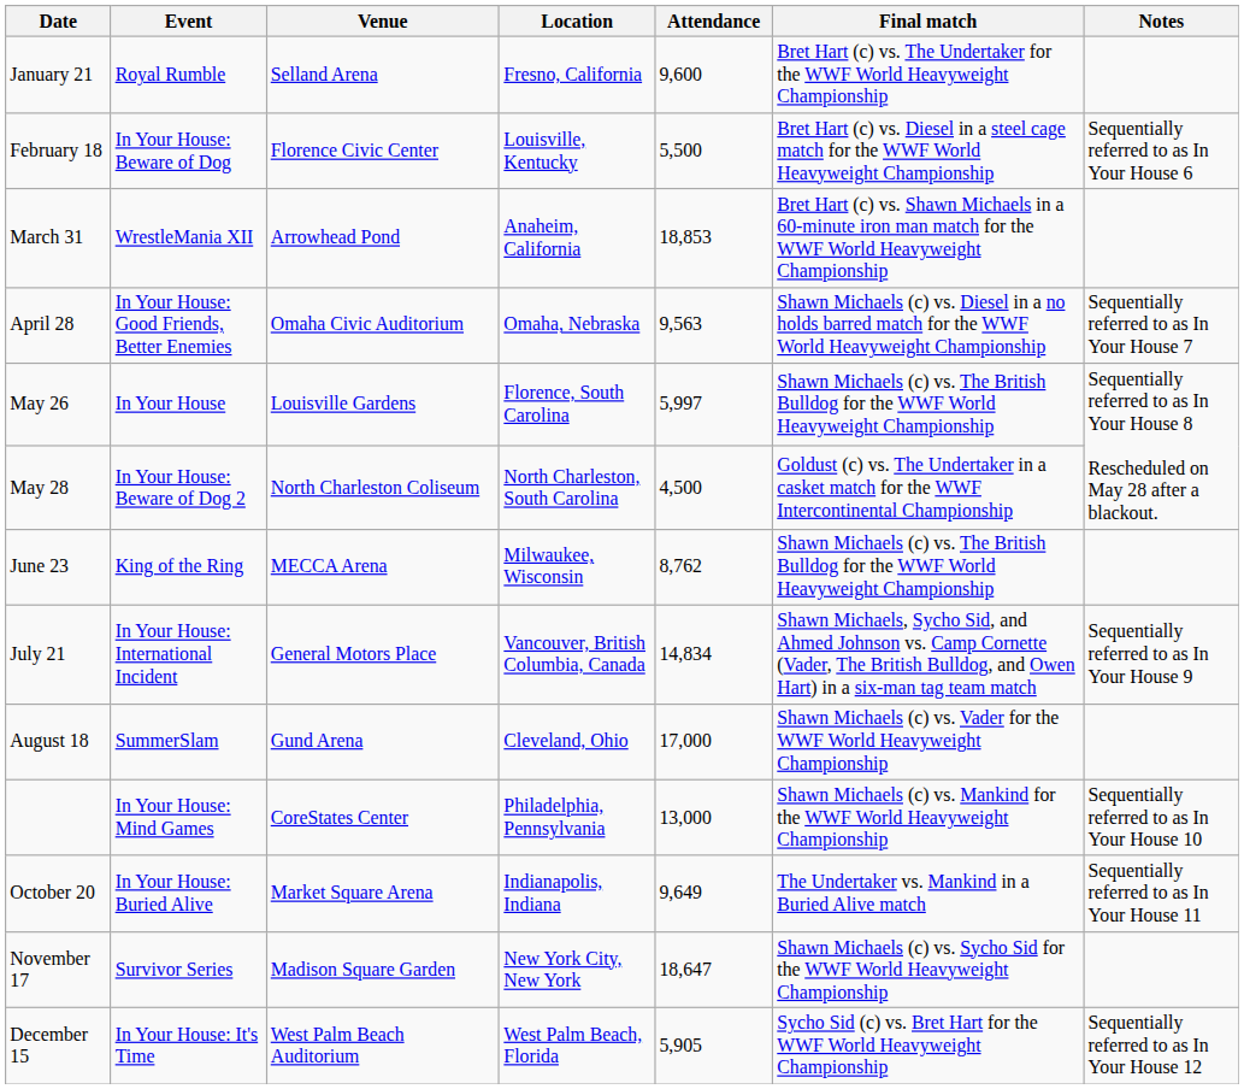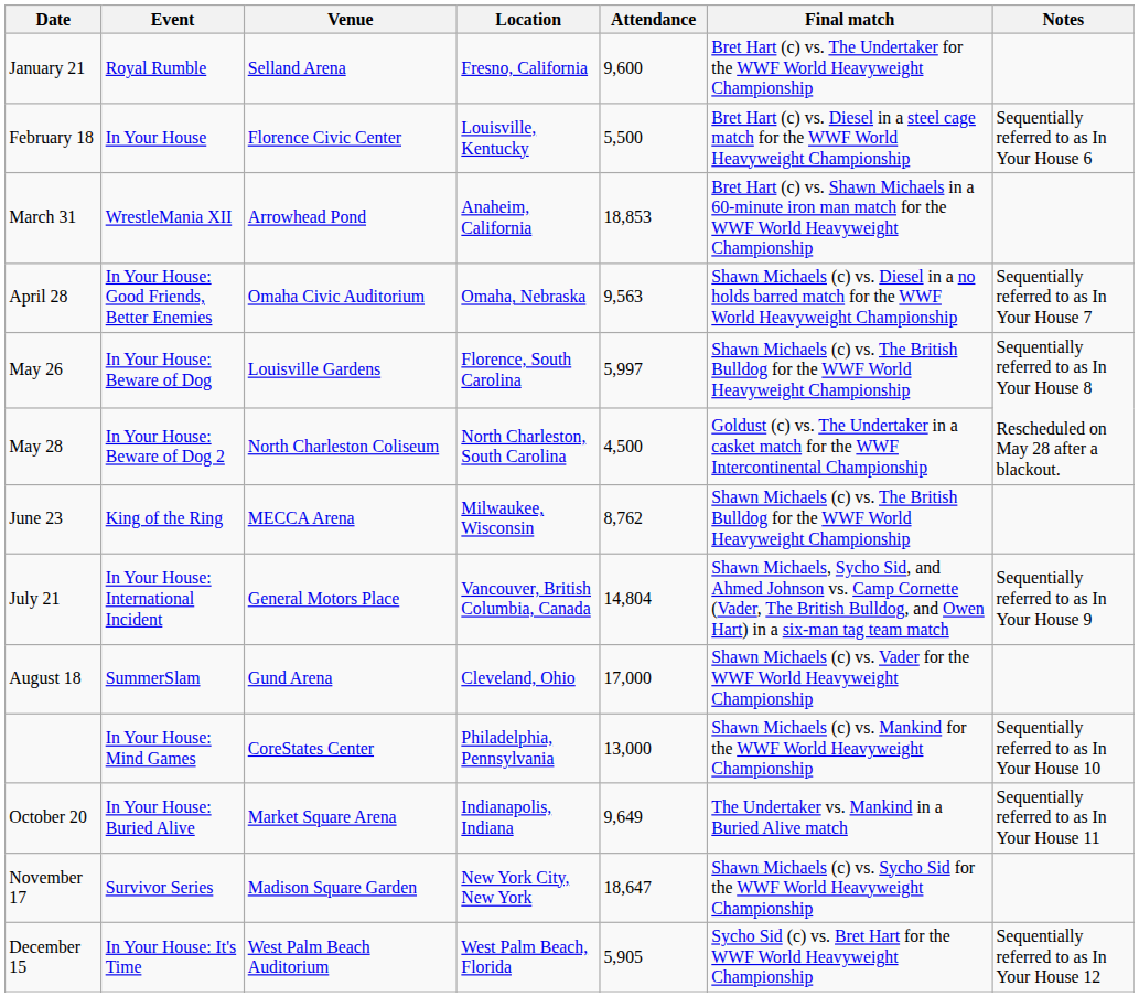February 18 | Event: In Your House: Beware of Dog -> In Your House
May 26 | Event: In Your House -> In Your House: Beware of Dog
July 21 | Attendance: 14,834 -> 14,804
